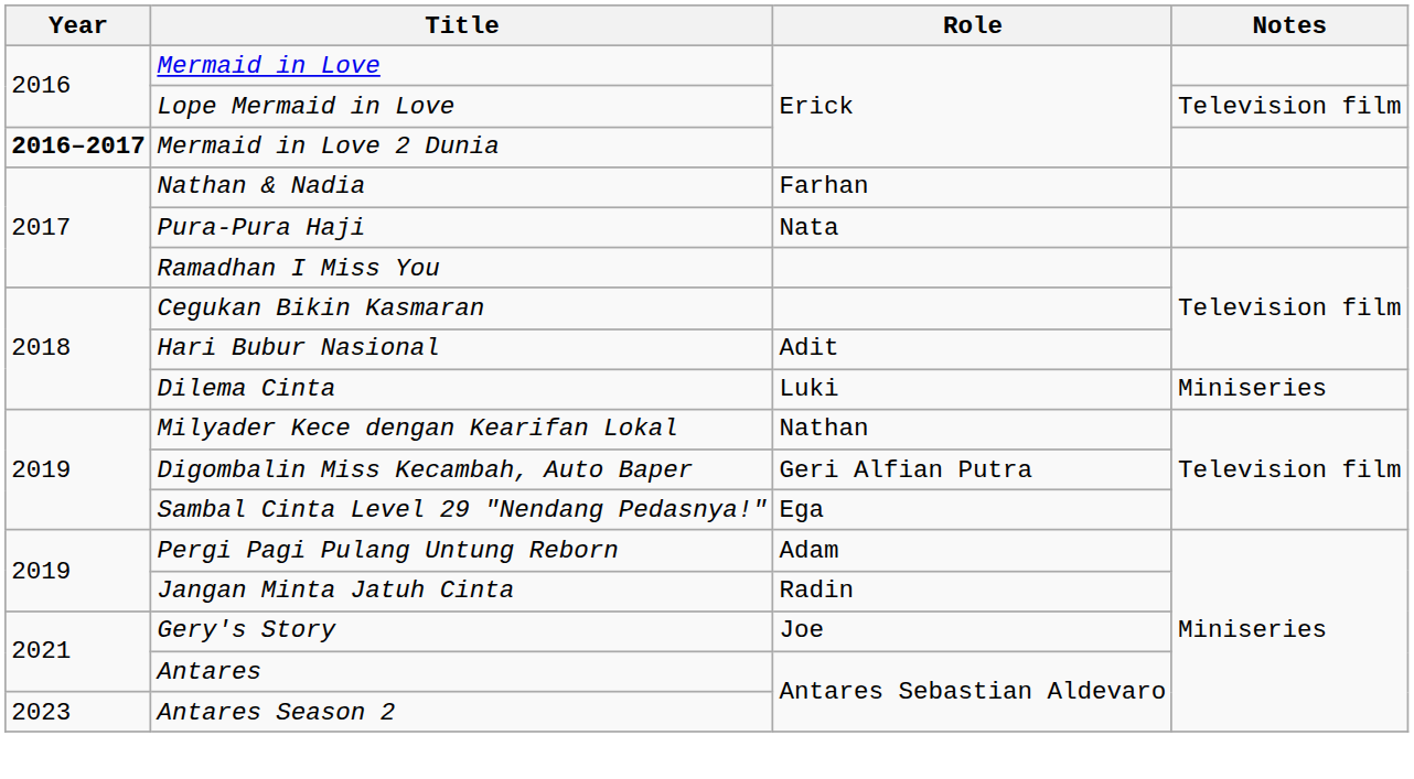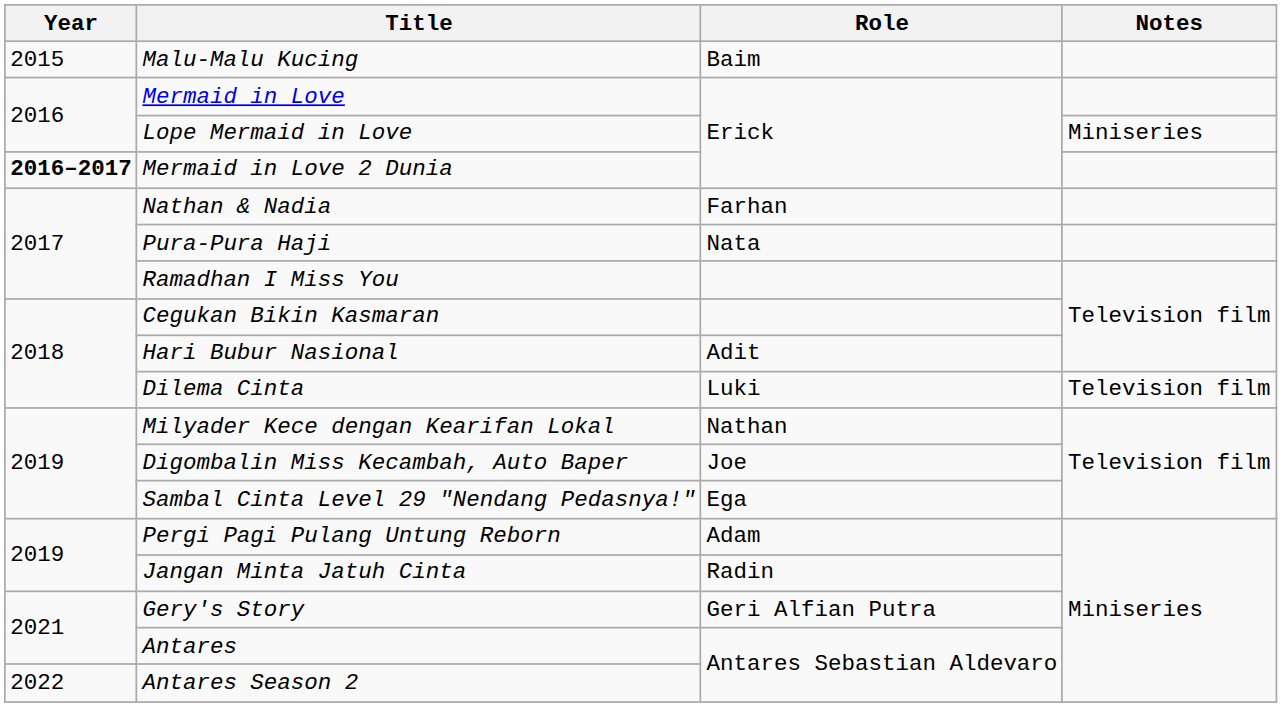+ row: 2015 | Malu-Malu Kucing | Baim
Lope Mermaid in Love | Notes: Television film -> Miniseries
Dilema Cinta | Notes: Miniseries -> Television film
Digombalin Miss Kecambah, Auto Baper | Role: Geri Alfian Putra -> Joe
Gery's Story | Role: Joe -> Geri Alfian Putra
Antares Season 2 | Year: 2023 -> 2022
